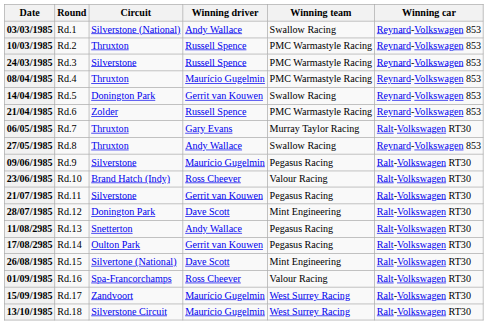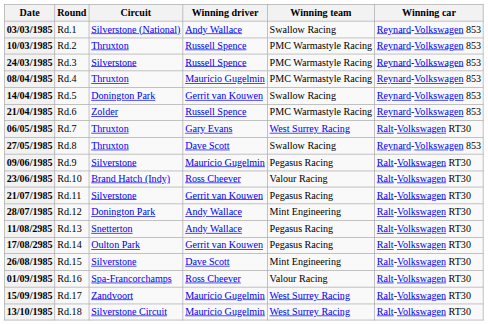06/05/1985 | Winning team: Murray Taylor Racing -> West Surrey Racing
27/05/1985 | Winning driver: Andy Wallace -> Dave Scott
28/07/1985 | Winning driver: Dave Scott -> Andy Wallace
26/08/1985 | Circuit: Silvertone (National) -> Silverstone
